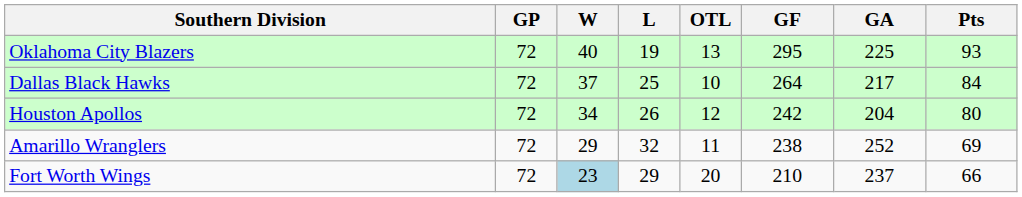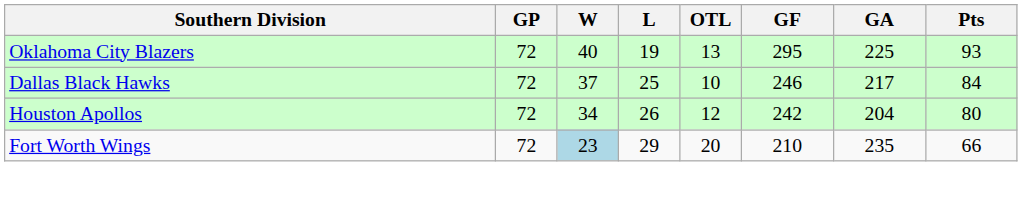Dallas Black Hawks | GF: 264 -> 246
- row: Amarillo Wranglers | 72 | 29 | 32 | 11 | 238 | 252 | 69
Fort Worth Wings | GA: 237 -> 235
